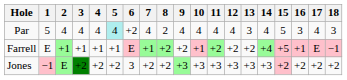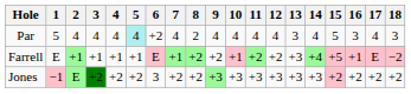Farrell | 13: +2 -> +3
Farrell | 18: −1 -> −2
